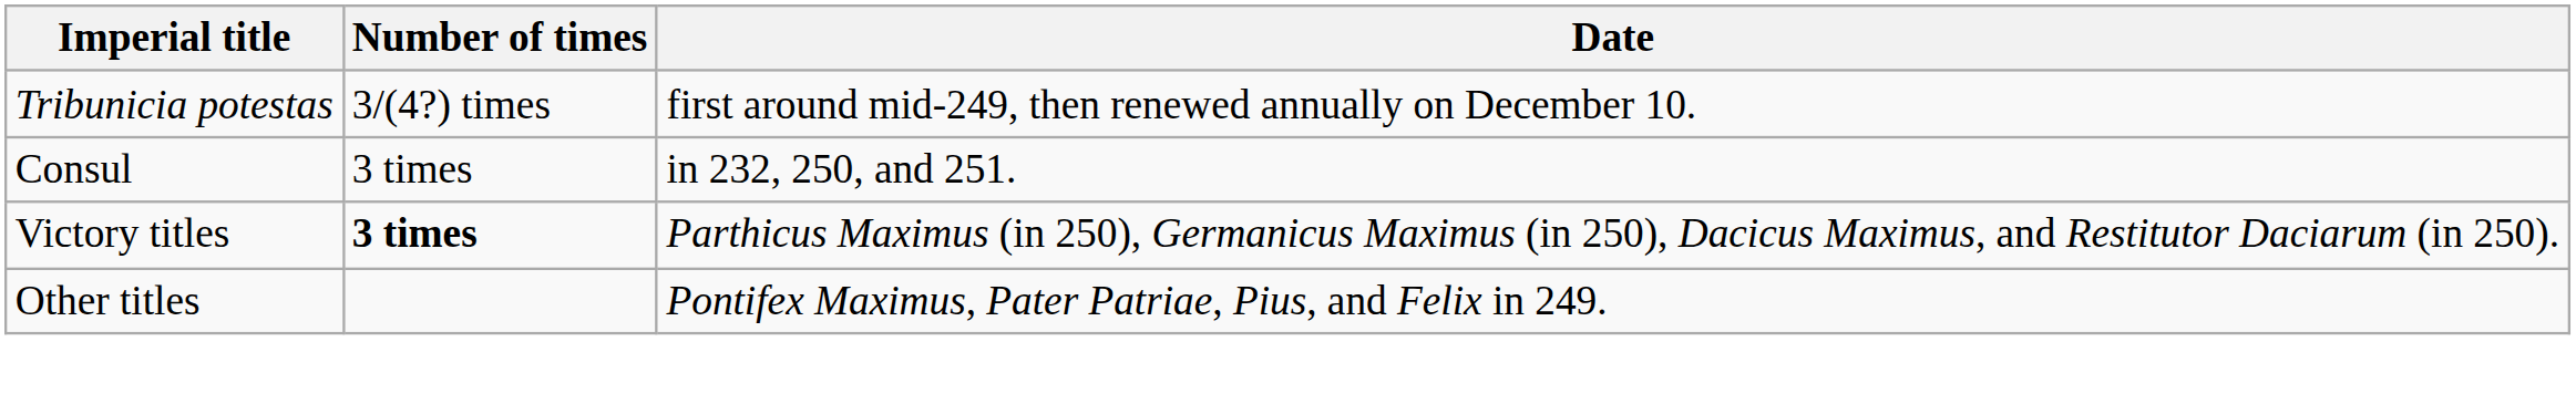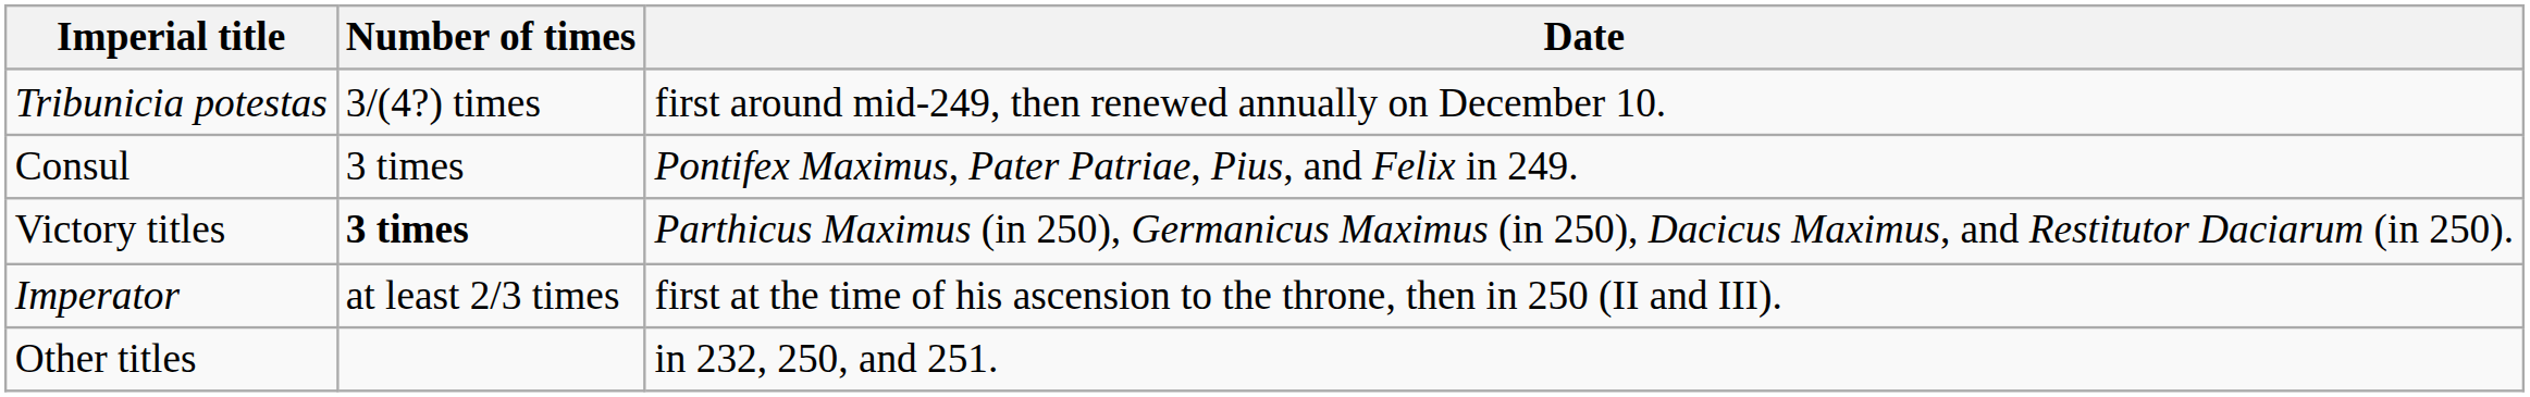Consul | Date: in 232, 250, and 251. -> Pontifex Maximus, Pater Patriae, Pius, and Felix in 249.
+ row: Imperator | at least 2/3 times | first at the time of his ascension to the throne, then in 250 (II and III).
Other titles | Date: Pontifex Maximus, Pater Patriae, Pius, and Felix in 249. -> in 232, 250, and 251.
